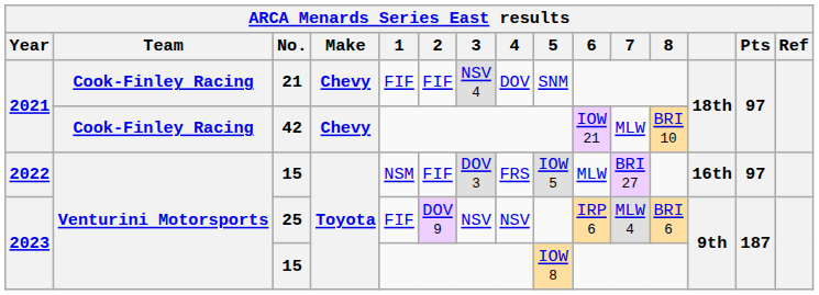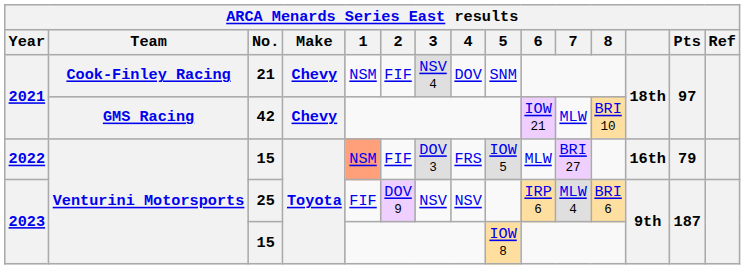21 | 1: FIF -> NSM
42 | Team: Cook-Finley Racing -> GMS Racing
2022 / 15 | 1: no background -> lightsalmon background
2022 / 15 | Pts: 97 -> 79
